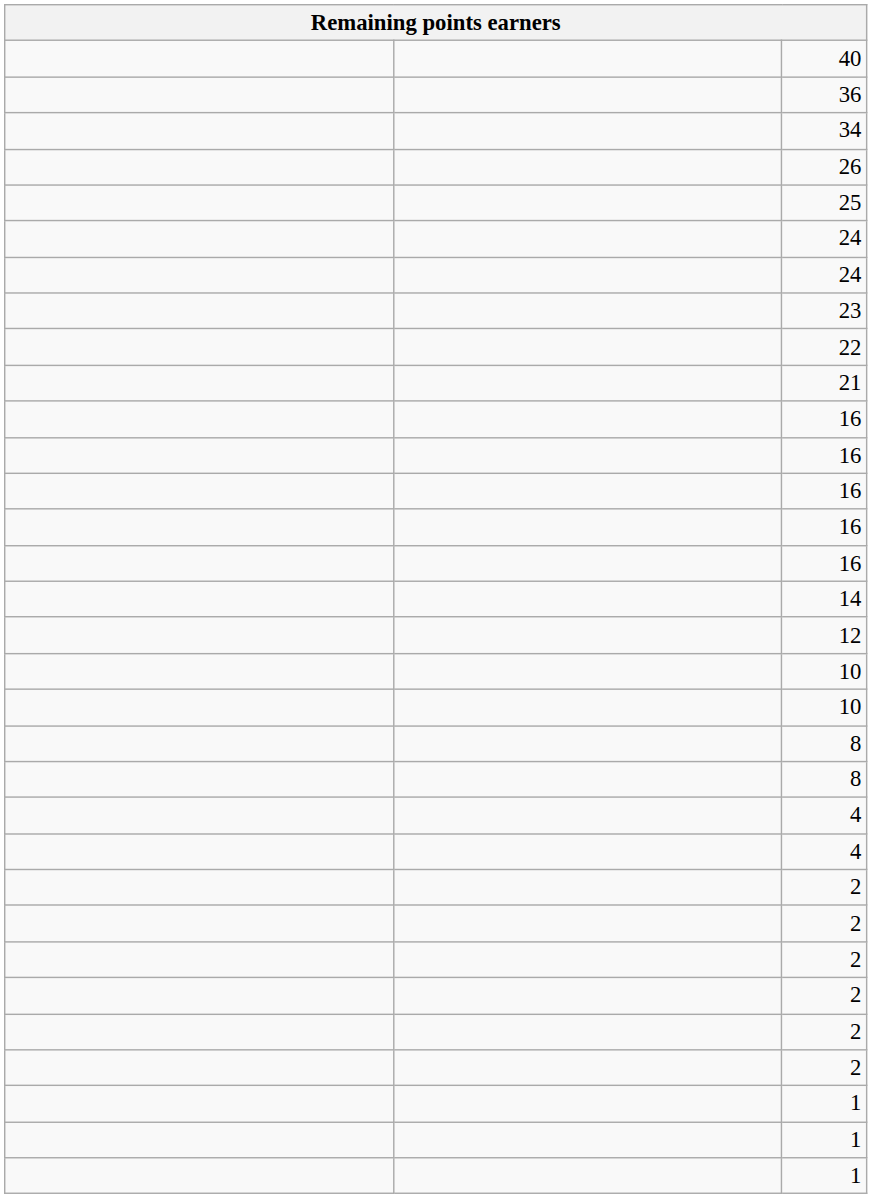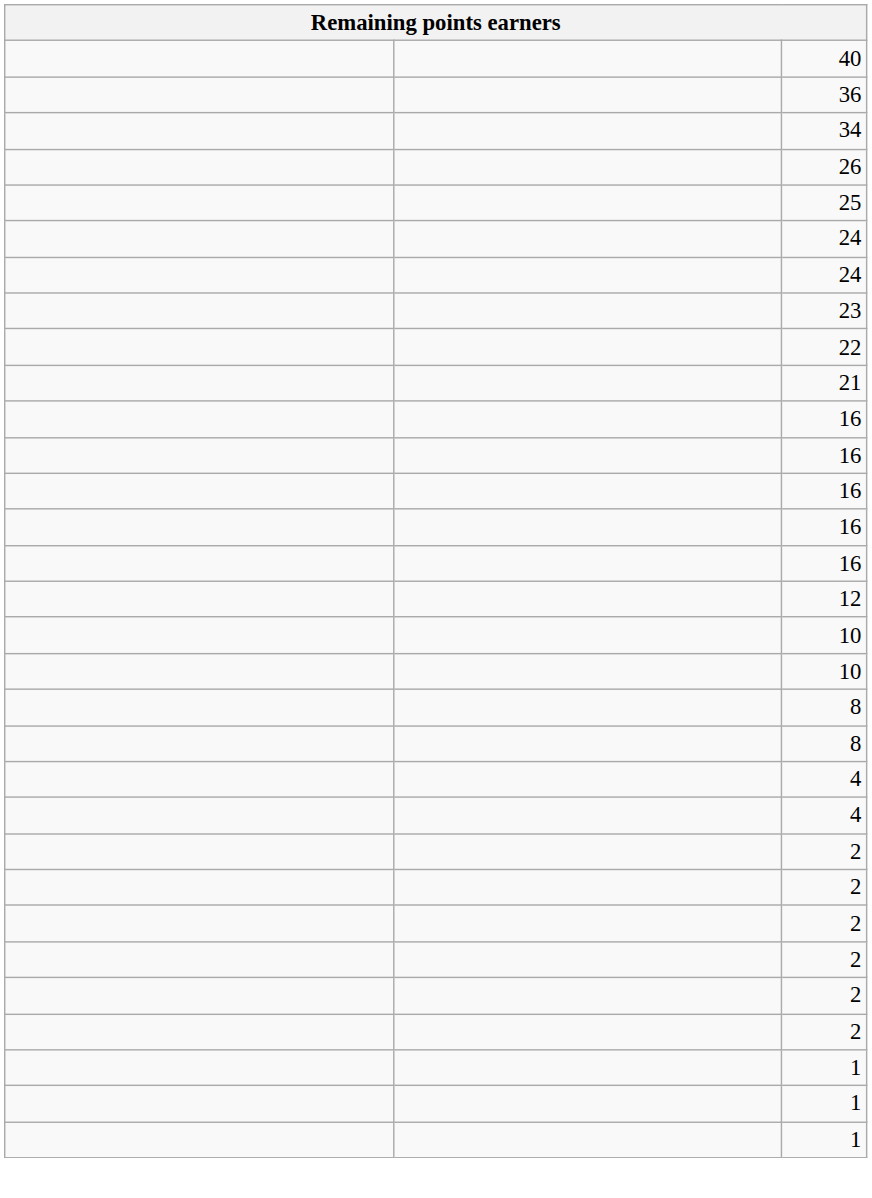- row: 14
